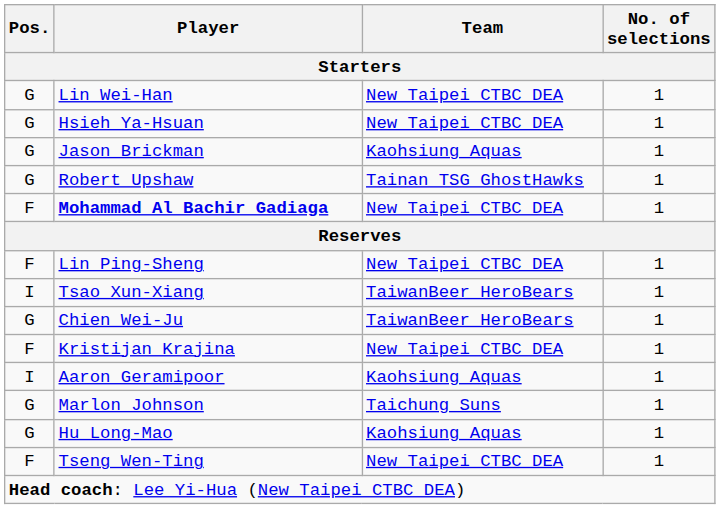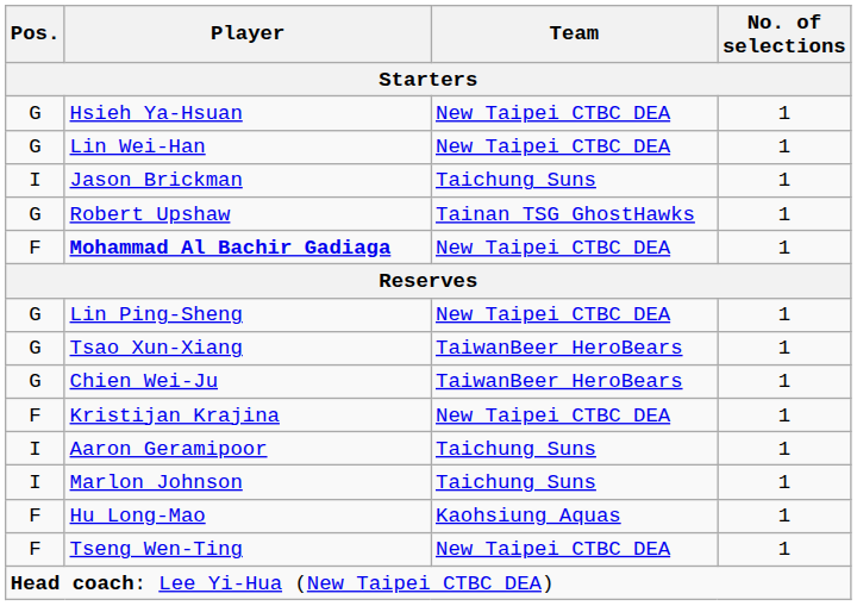rows swapped: Lin Wei-Han <-> Hsieh Ya-Hsuan
Jason Brickman | Pos.: G -> I
Jason Brickman | Team: Kaohsiung Aquas -> Taichung Suns
Lin Ping-Sheng | Pos.: F -> G
Tsao Xun-Xiang | Pos.: I -> G
Aaron Geramipoor | Team: Kaohsiung Aquas -> Taichung Suns
Marlon Johnson | Pos.: G -> I
Hu Long-Mao | Pos.: G -> F
